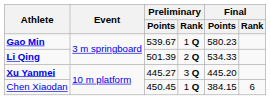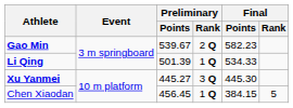Gao Min | Preliminary / Rank: 1 Q -> 2 Q
Gao Min | Final / Points: 580.23 -> 582.23
Li Qing | Preliminary / Rank: 2 Q -> 1 Q
Xu Yanmei | Final / Points: 445.20 -> 445.30
Chen Xiaodan | Preliminary / Points: 450.45 -> 456.45
Chen Xiaodan | Final / Rank: 6 -> 5
